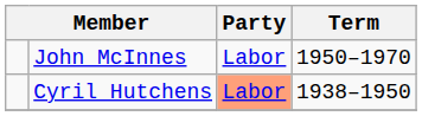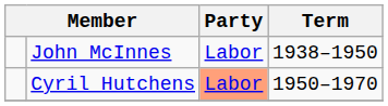John McInnes | Term: 1950–1970 -> 1938–1950
Cyril Hutchens | Term: 1938–1950 -> 1950–1970
